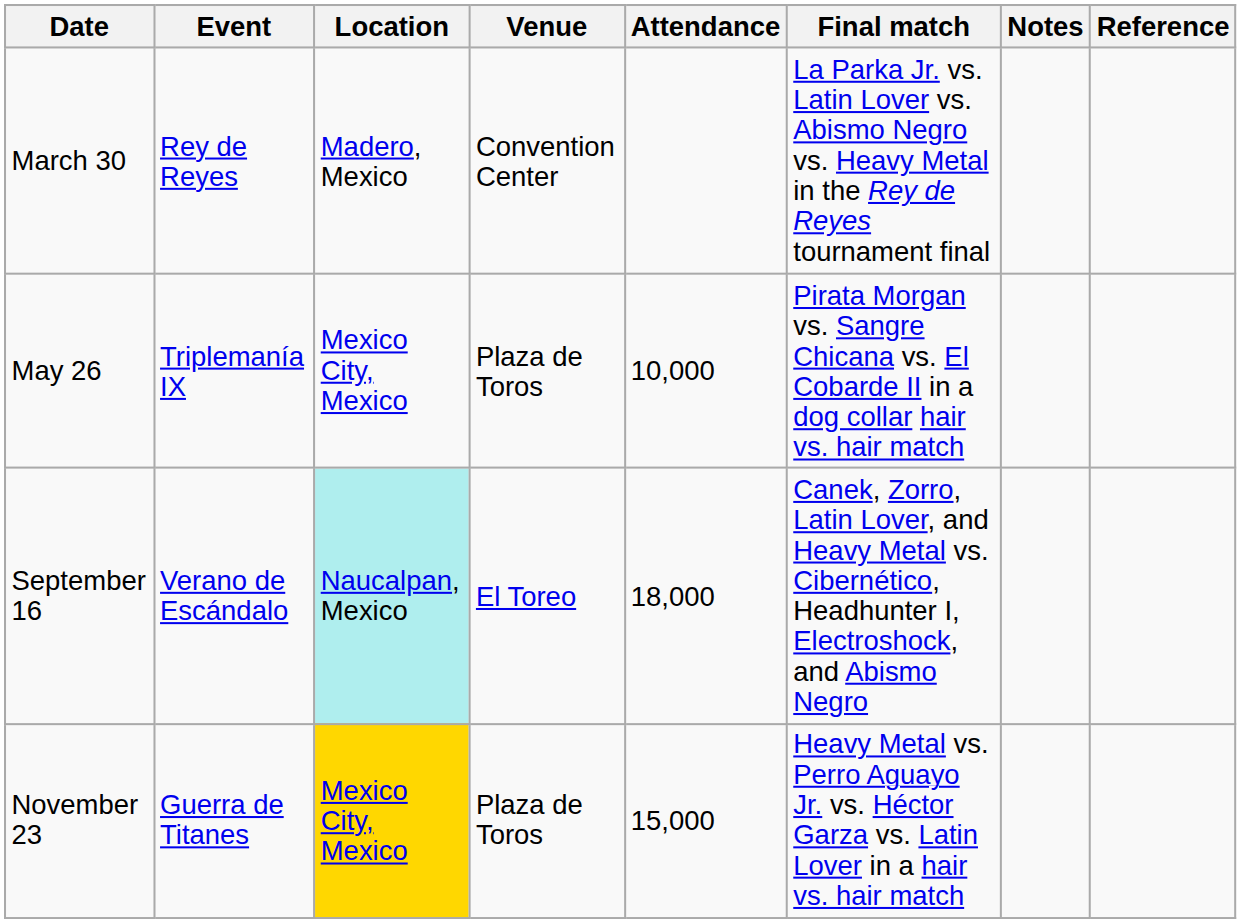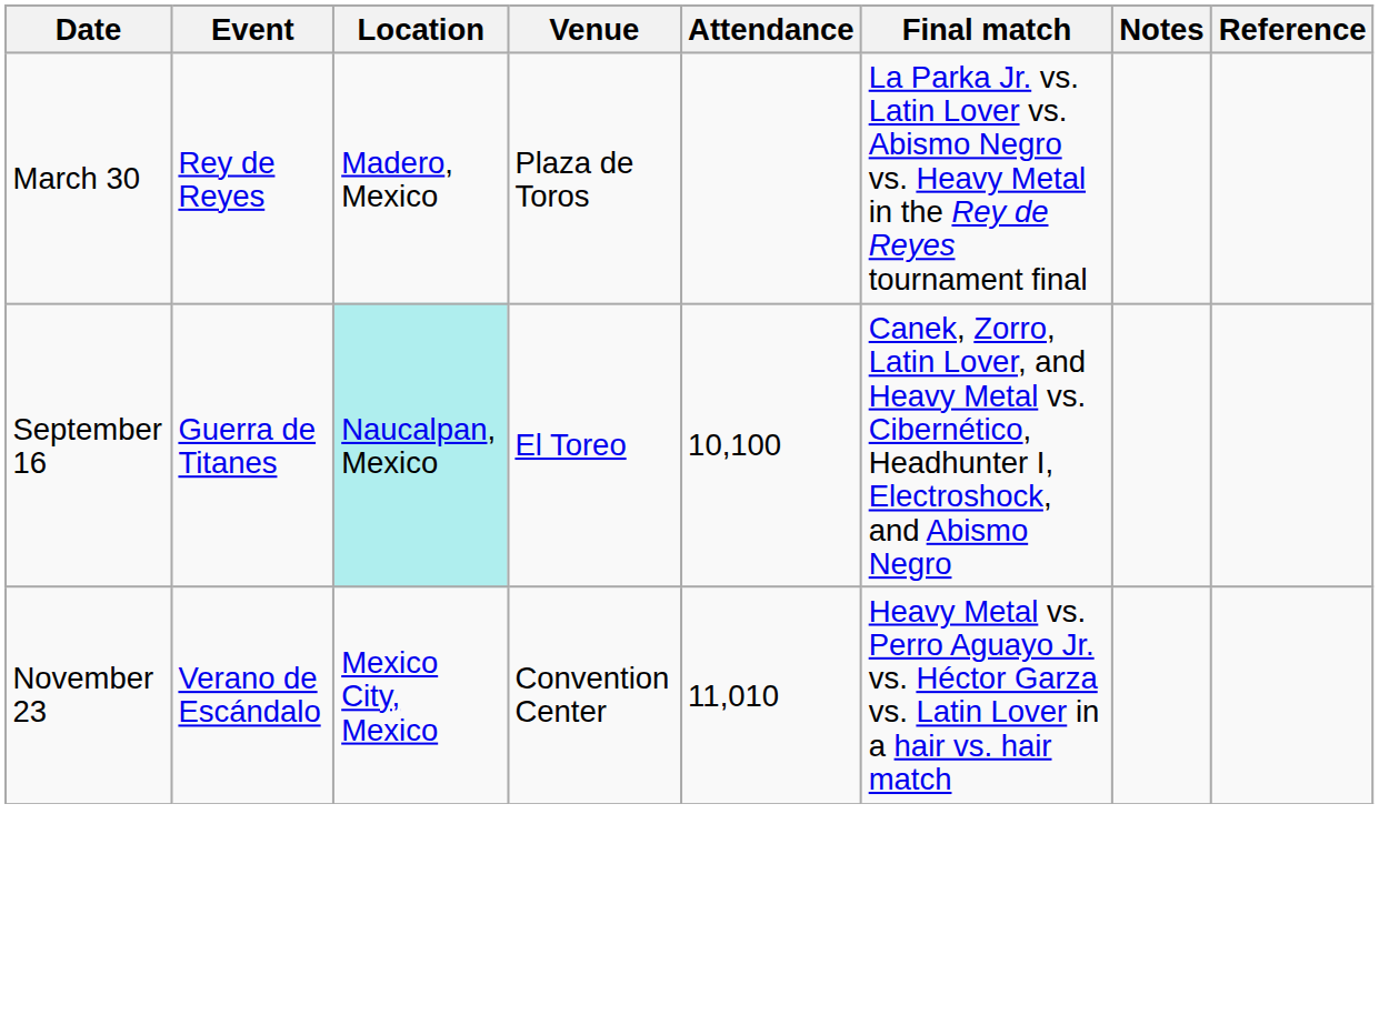March 30 | Venue: Convention Center -> Plaza de Toros
- row: May 26 | Triplemanía IX | Mexico City, Mexico | Plaza de Toros | 10,000 | Pirata Morgan vs. Sangre Chicana vs. El Cobarde II in a dog collar hair vs. hair match
September 16 | Event: Verano de Escándalo -> Guerra de Titanes
September 16 | Attendance: 18,000 -> 10,100
November 23 | Event: Guerra de Titanes -> Verano de Escándalo
November 23 | Location: gold background -> no background
November 23 | Venue: Plaza de Toros -> Convention Center
November 23 | Attendance: 15,000 -> 11,010
